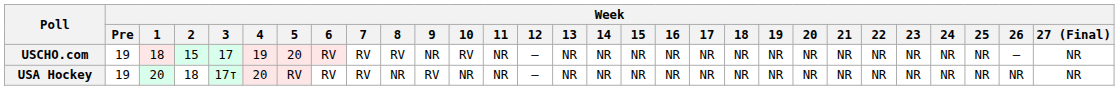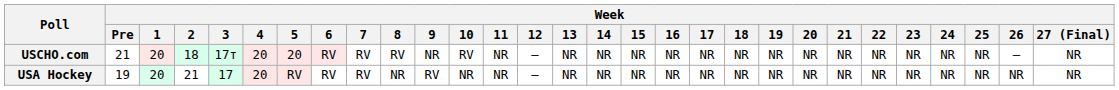USCHO.com | Week / Pre: 19 -> 21
USCHO.com | Week / 1: 18 -> 20
USCHO.com | Week / 2: 15 -> 18
USCHO.com | Week / 3: 17 -> 17т
USCHO.com | Week / 4: 19 -> 20
USA Hockey | Week / 2: 18 -> 21
USA Hockey | Week / 3: 17т -> 17
